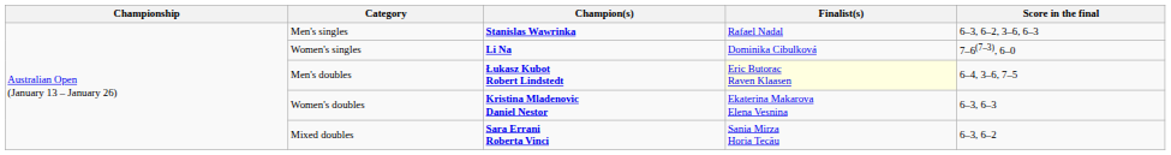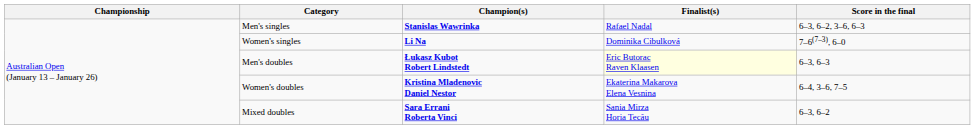Men's doubles | Score in the final: 6–4, 3–6, 7–5 -> 6–3, 6–3
Women's doubles | Score in the final: 6–3, 6–3 -> 6–4, 3–6, 7–5
